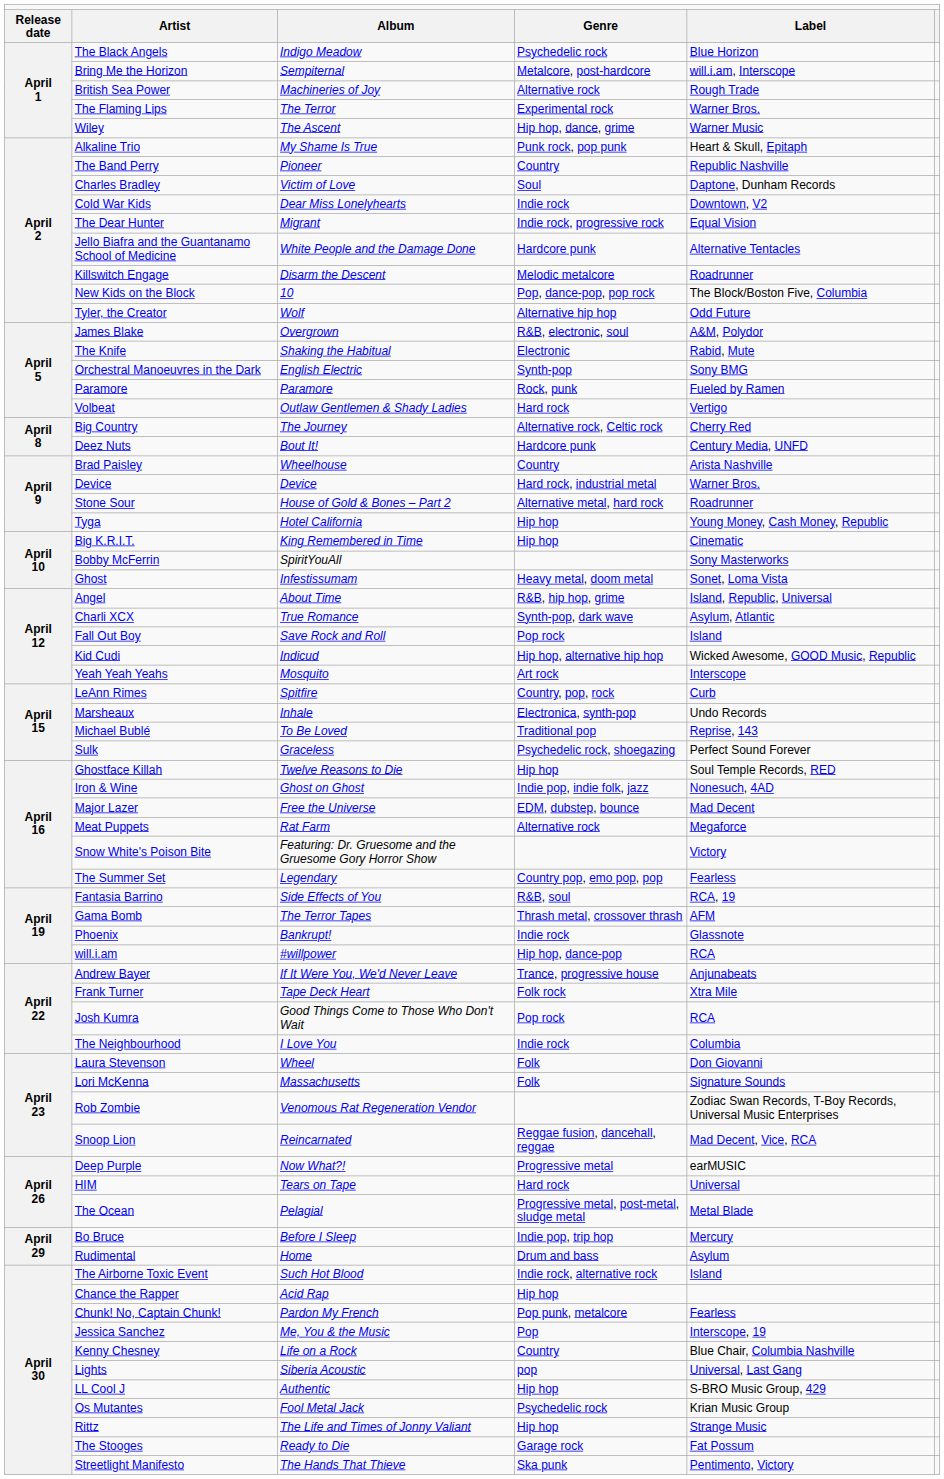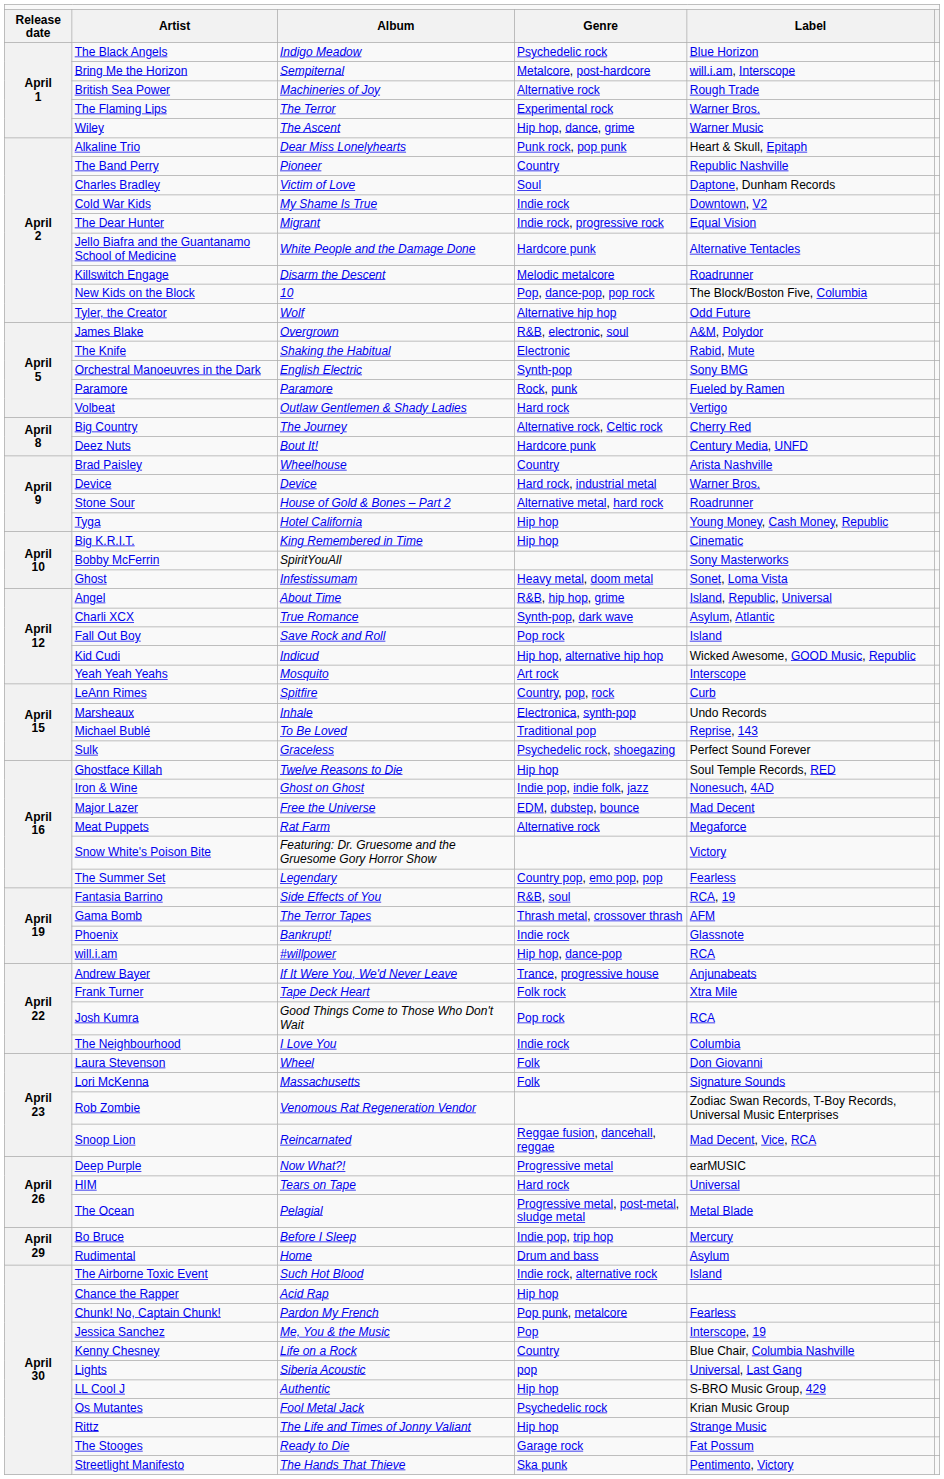Alkaline Trio | column 3: My Shame Is True -> Dear Miss Lonelyhearts
Cold War Kids | column 3: Dear Miss Lonelyhearts -> My Shame Is True
